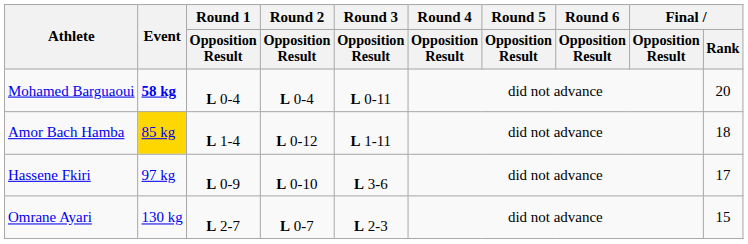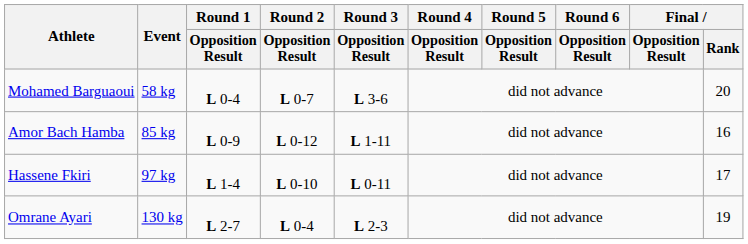Mohamed Barguaoui | Event: bold -> normal
Mohamed Barguaoui | Round 2 / Opposition Result: L 0-4 -> L 0-7
Mohamed Barguaoui | Round 3 / Opposition Result: L 0-11 -> L 3-6
Amor Bach Hamba | Event: gold background -> no background
Amor Bach Hamba | Round 1 / Opposition Result: L 1-4 -> L 0-9
Amor Bach Hamba | Final / Rank: 18 -> 16
Hassene Fkiri | Round 1 / Opposition Result: L 0-9 -> L 1-4
Hassene Fkiri | Round 3 / Opposition Result: L 3-6 -> L 0-11
Omrane Ayari | Round 2 / Opposition Result: L 0-7 -> L 0-4
Omrane Ayari | Final / Rank: 15 -> 19
